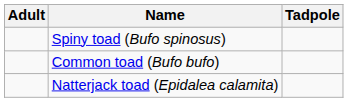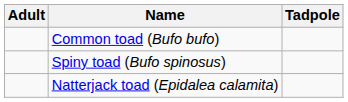rows swapped: Common toad (Bufo bufo) <-> Spiny toad (Bufo spinosus)
